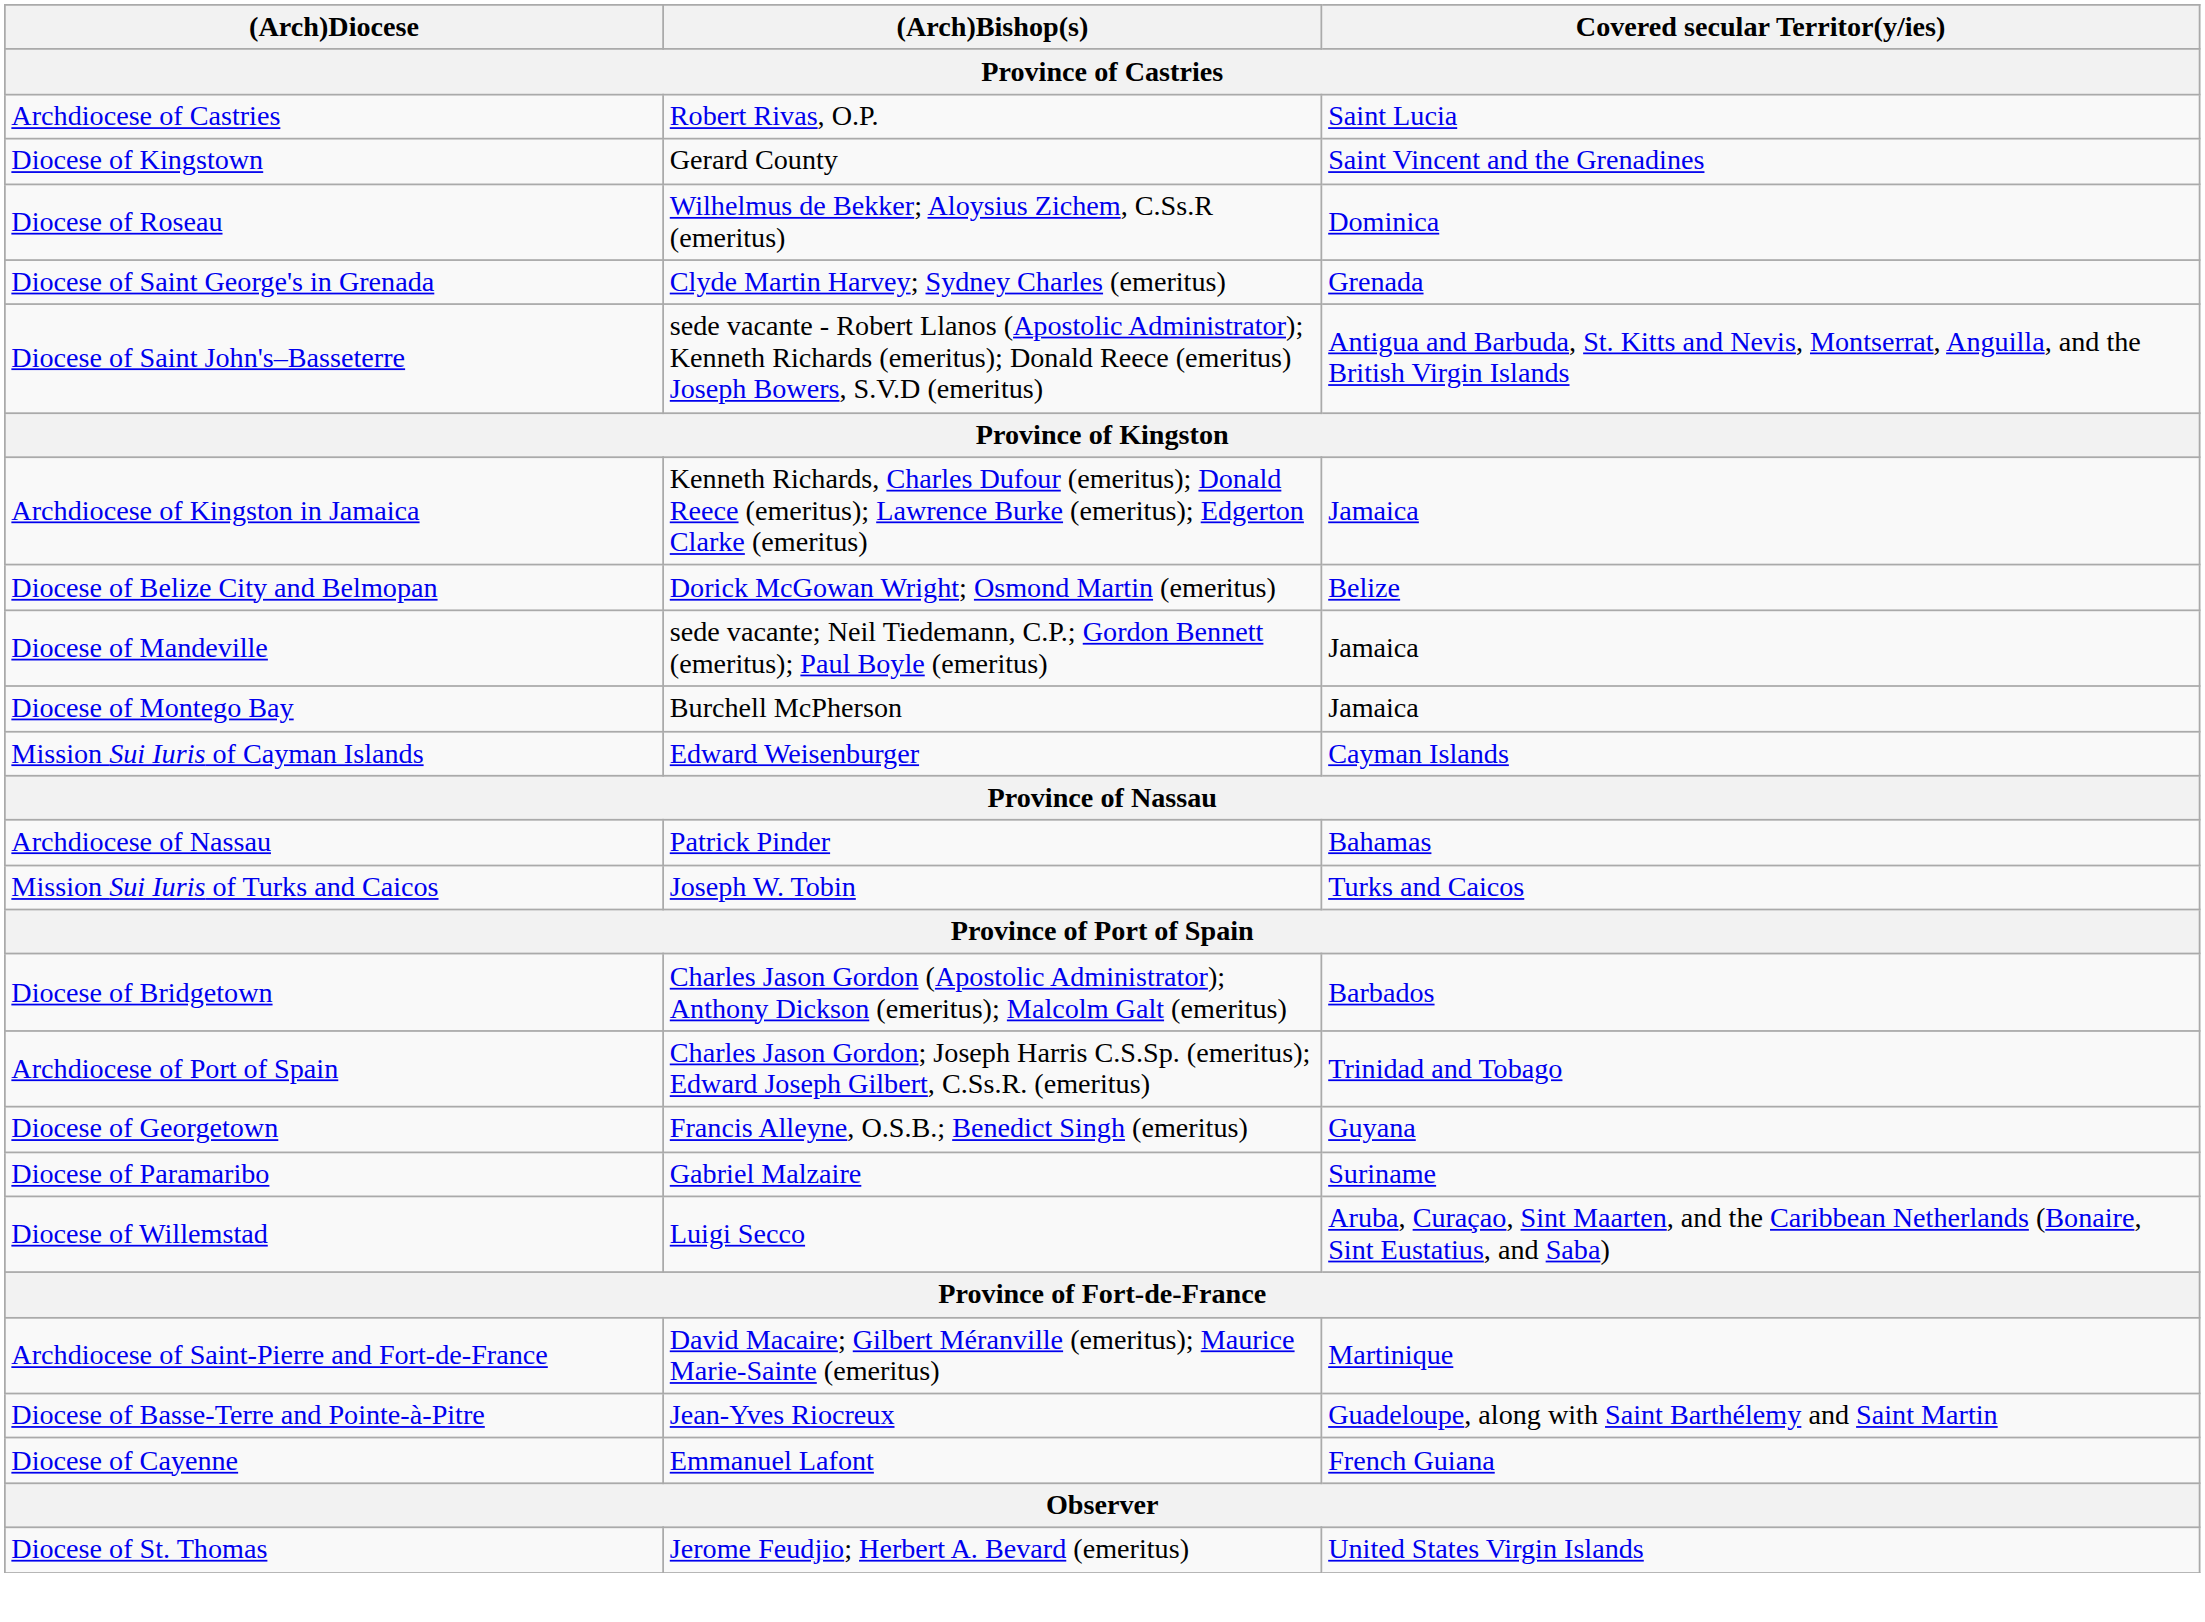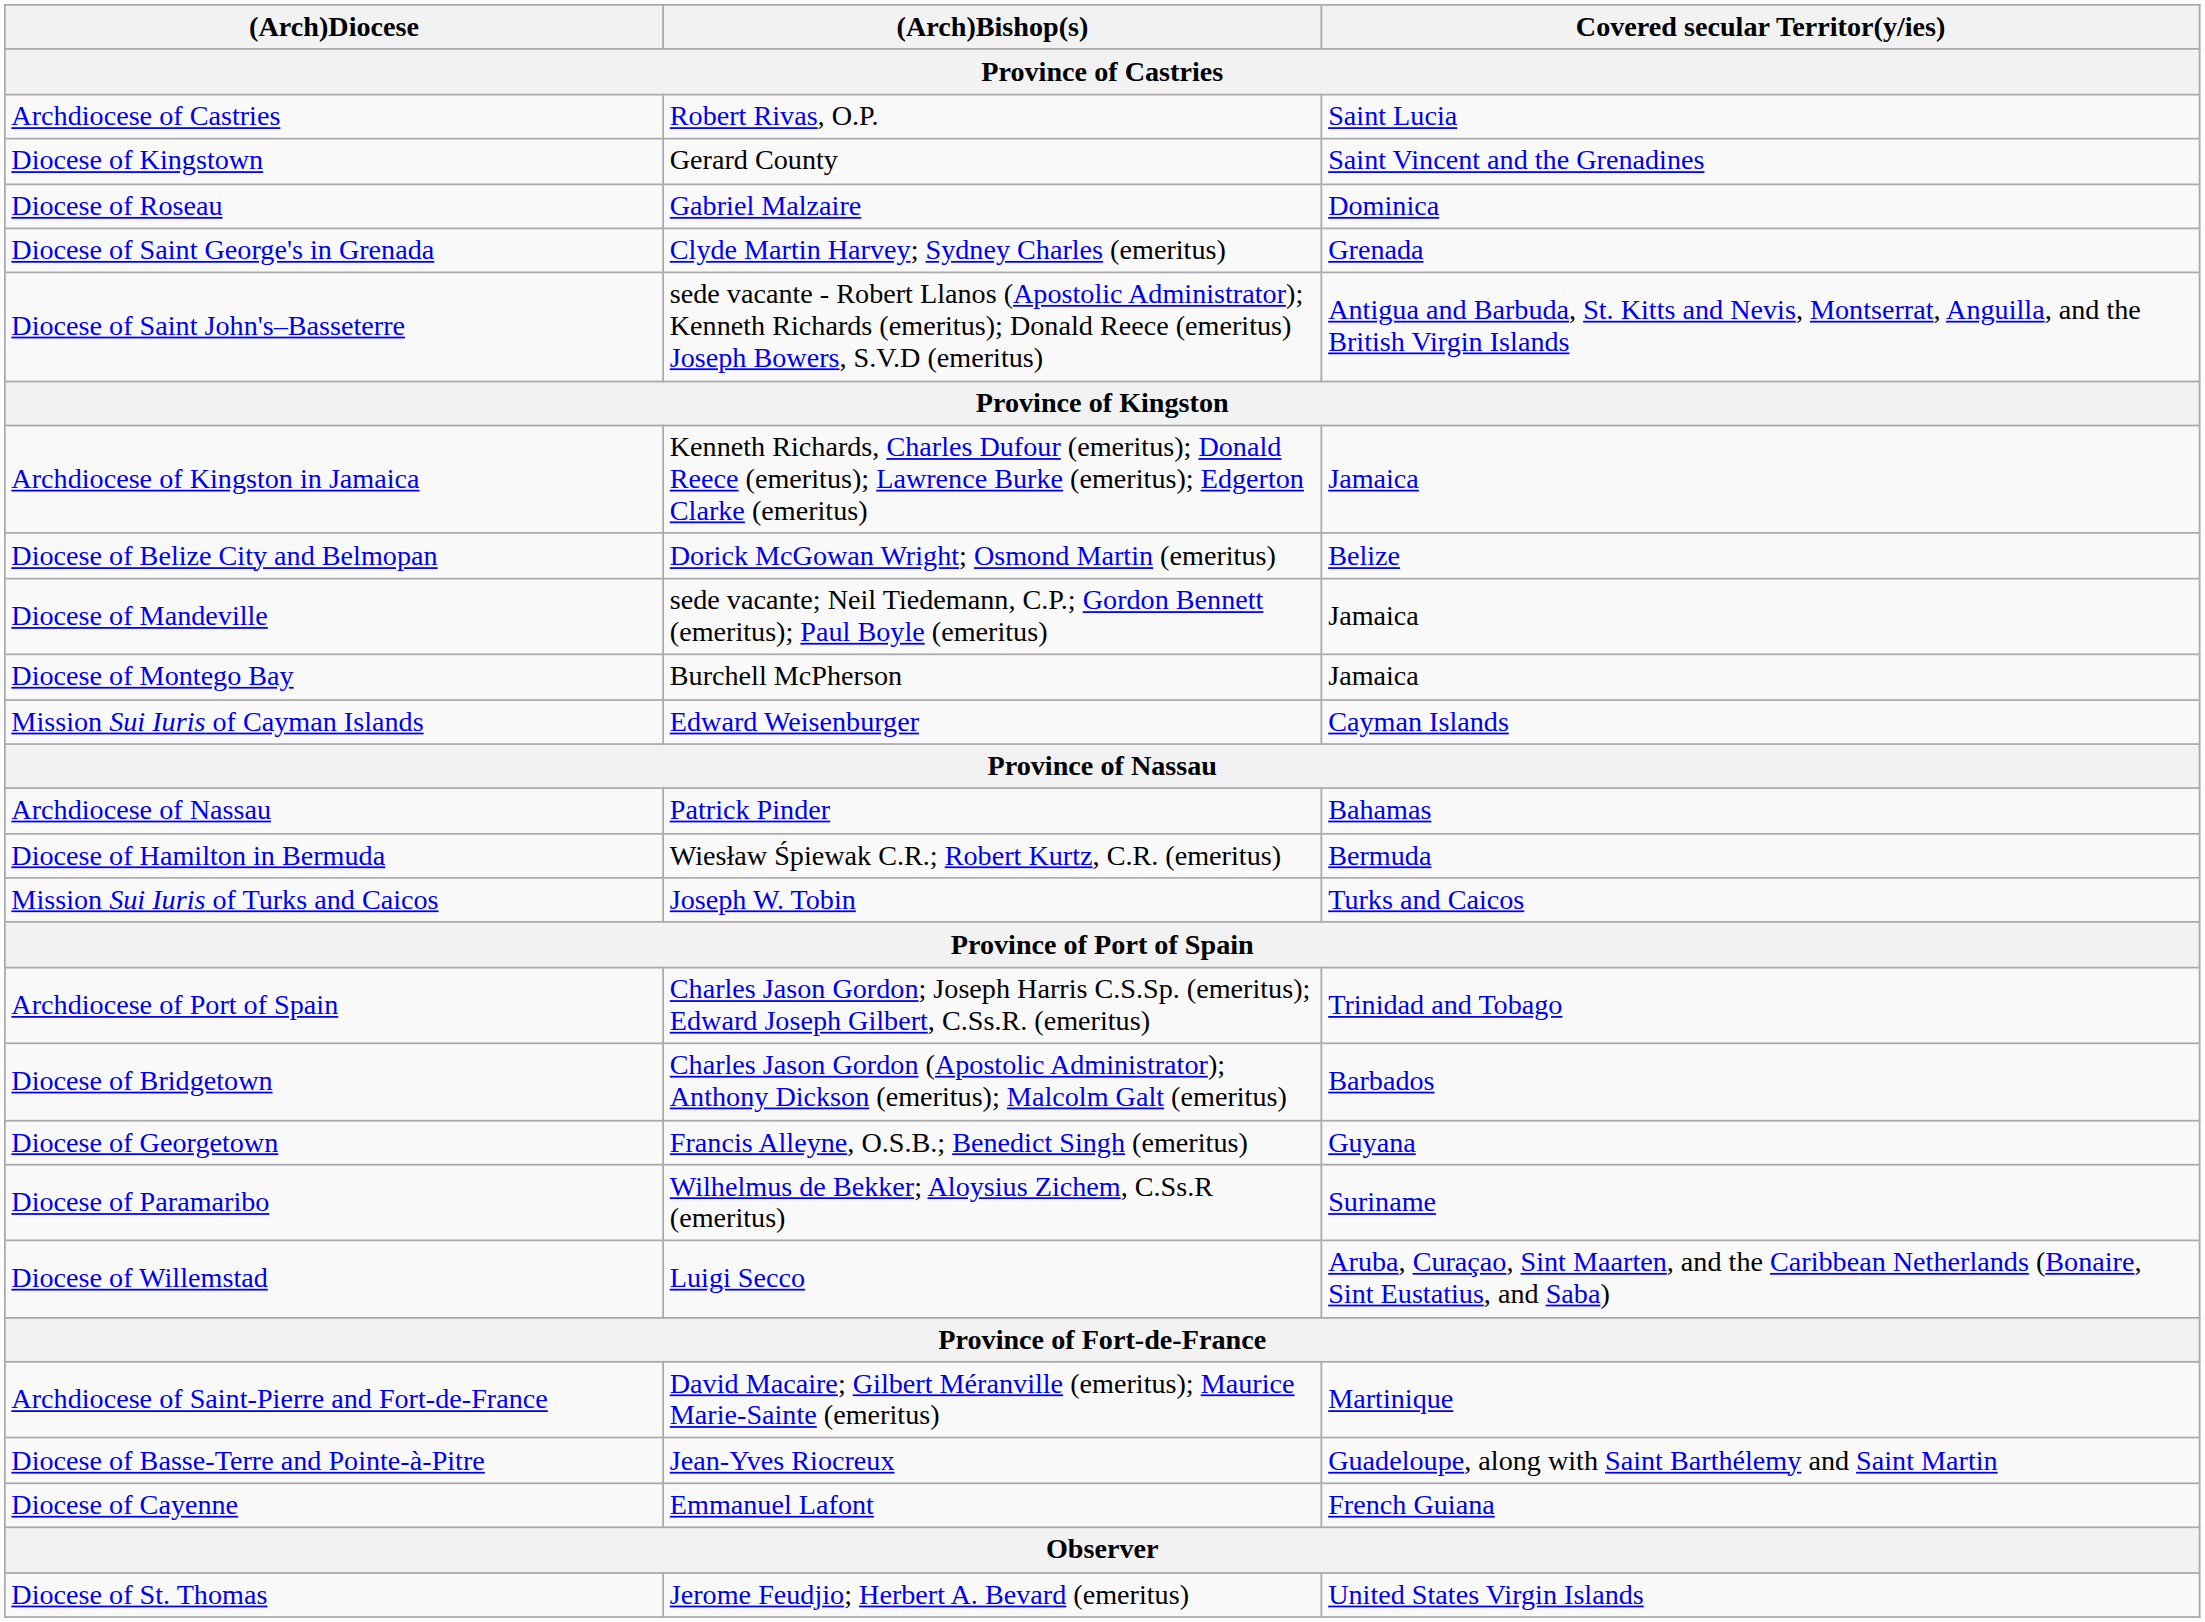Diocese of Roseau | (Arch)Bishop(s): Wilhelmus de Bekker; Aloysius Zichem, C.Ss.R (emeritus) -> Gabriel Malzaire
+ row: Diocese of Hamilton in Bermuda | Wiesław Śpiewak C.R.; Robert Kurtz, C.R. (emeritus) | Bermuda
rows swapped: Archdiocese of Port of Spain <-> Diocese of Bridgetown
Diocese of Paramaribo | (Arch)Bishop(s): Gabriel Malzaire -> Wilhelmus de Bekker; Aloysius Zichem, C.Ss.R (emeritus)
